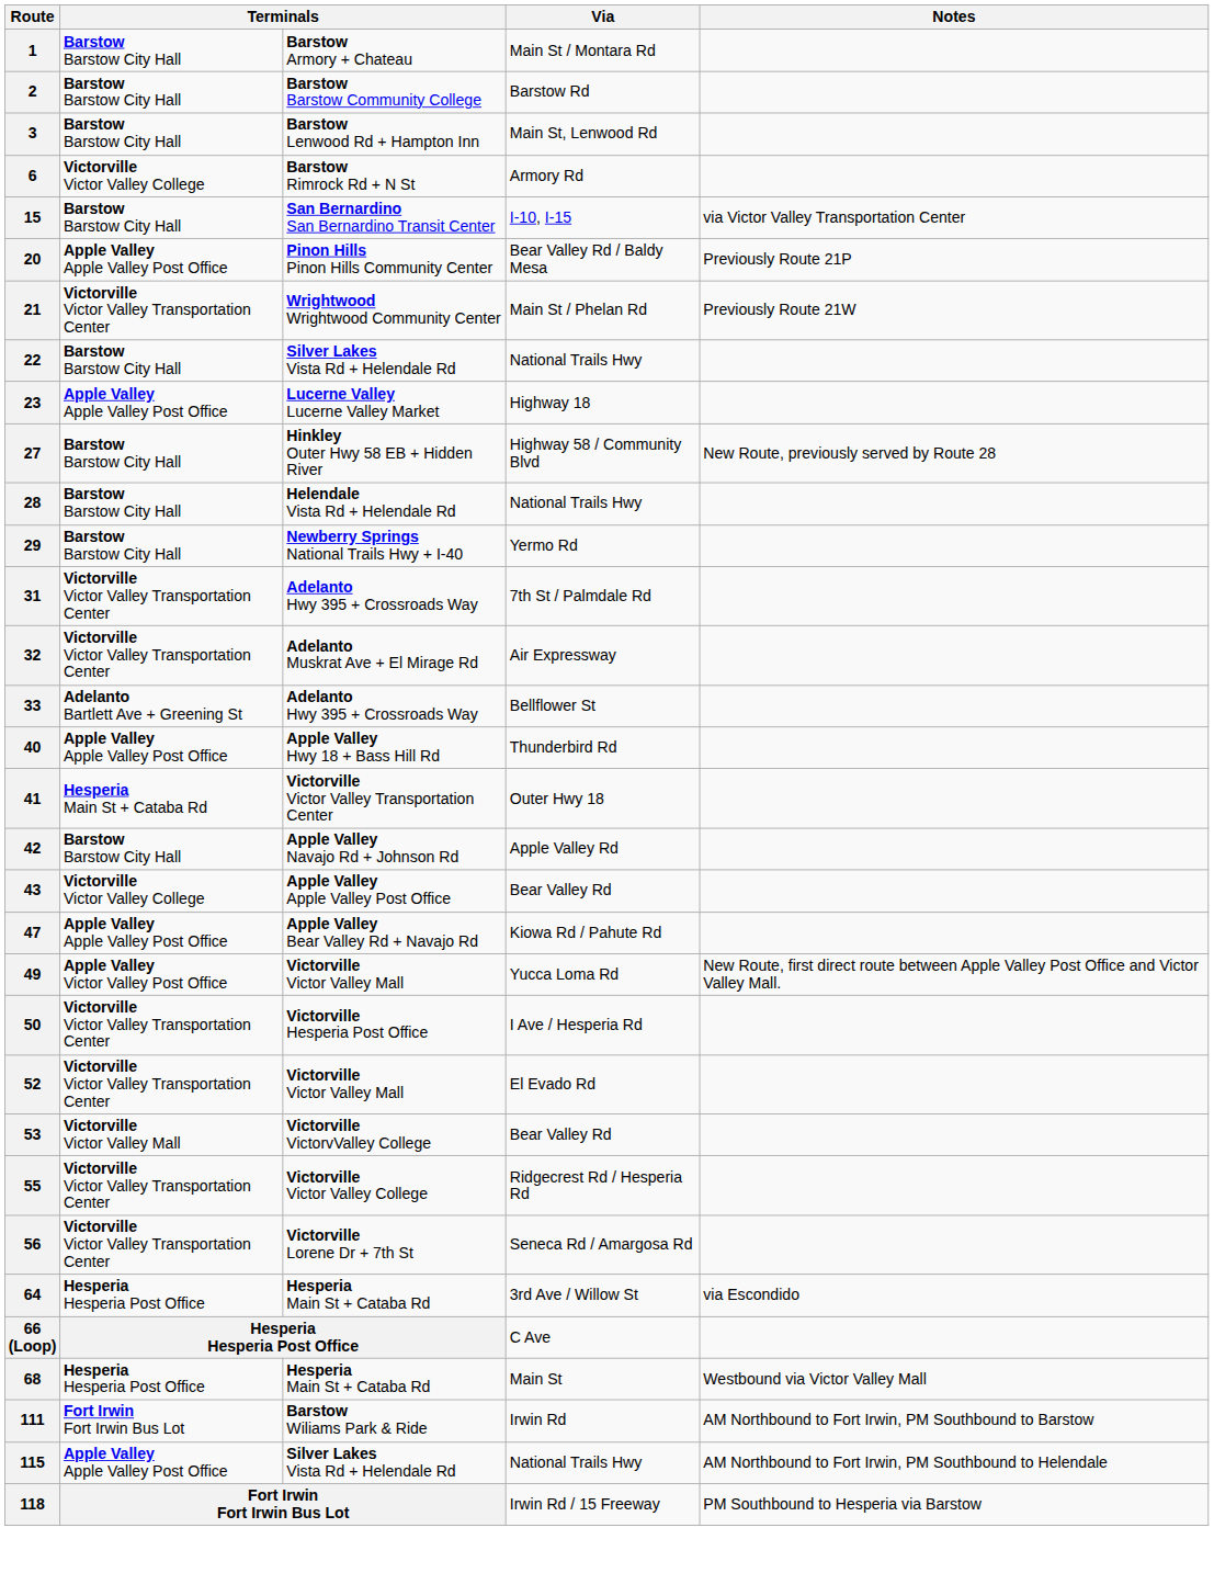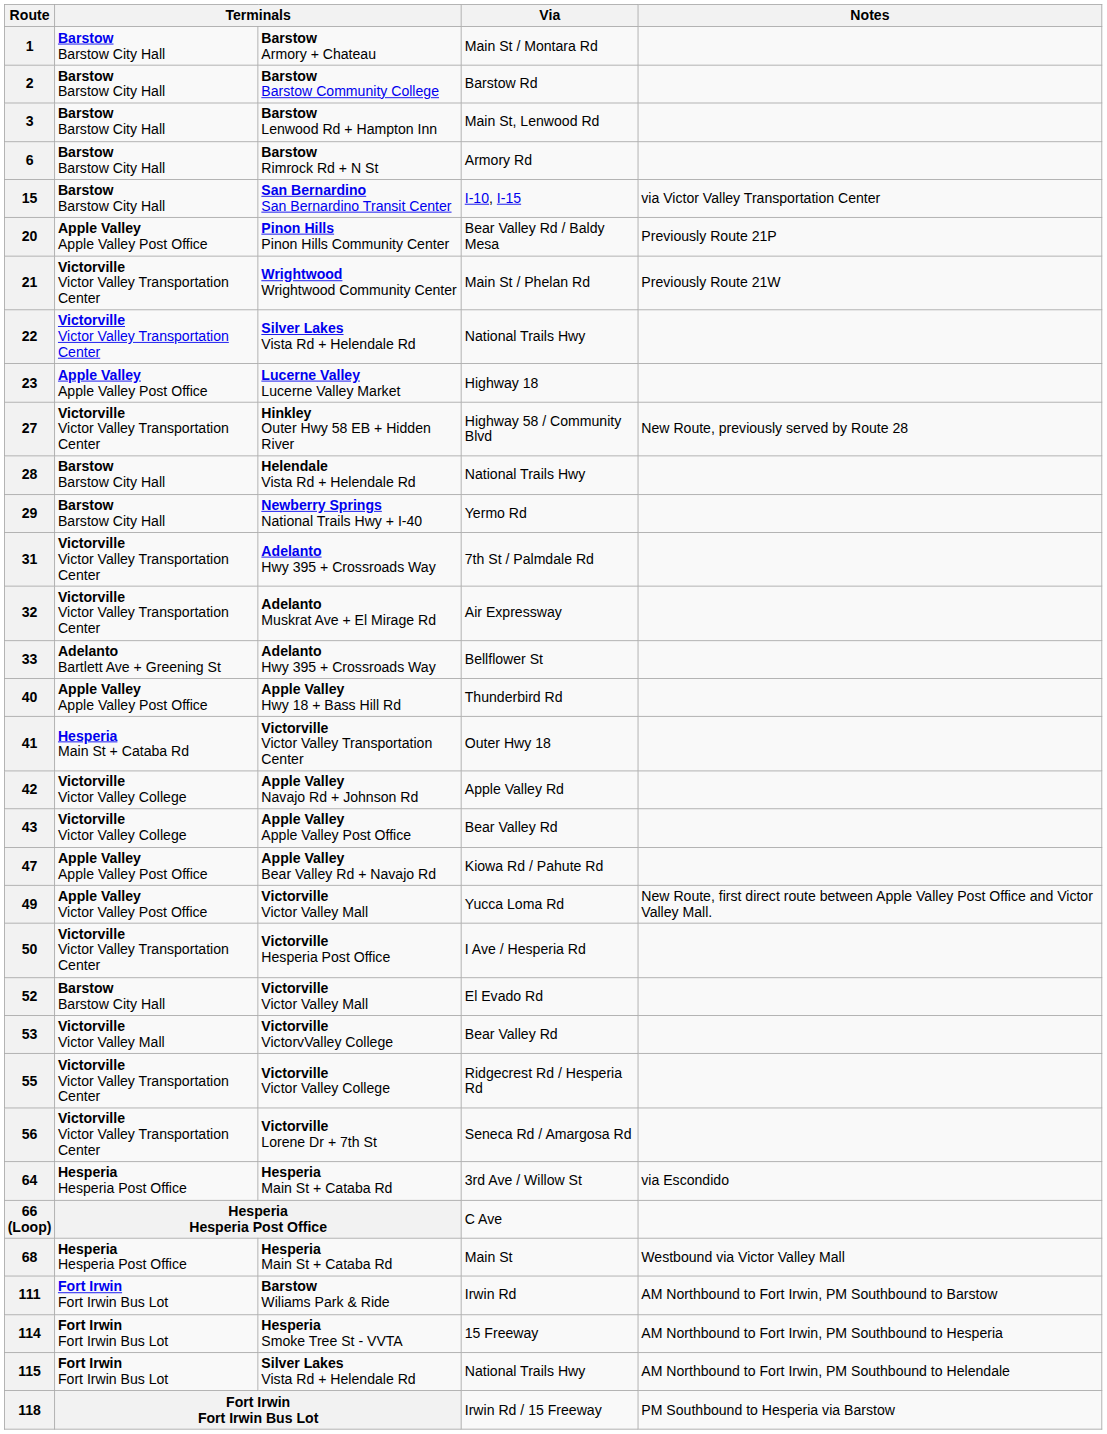6 | column 2: Victorville Victor Valley College -> Barstow Barstow City Hall
22 | column 2: Barstow Barstow City Hall -> Victorville Victor Valley Transportation Center
27 | column 2: Barstow Barstow City Hall -> Victorville Victor Valley Transportation Center
42 | column 2: Barstow Barstow City Hall -> Victorville Victor Valley College
52 | column 2: Victorville Victor Valley Transportation Center -> Barstow Barstow City Hall
+ row: 114 | Fort Irwin Fort Irwin Bus Lot | Hesperia Smoke Tree St - VVTA | 15 Freeway | AM Northbound to Fort Irwin, PM Southbound to Hesperia
115 | column 2: Apple Valley Apple Valley Post Office -> Fort Irwin Fort Irwin Bus Lot
